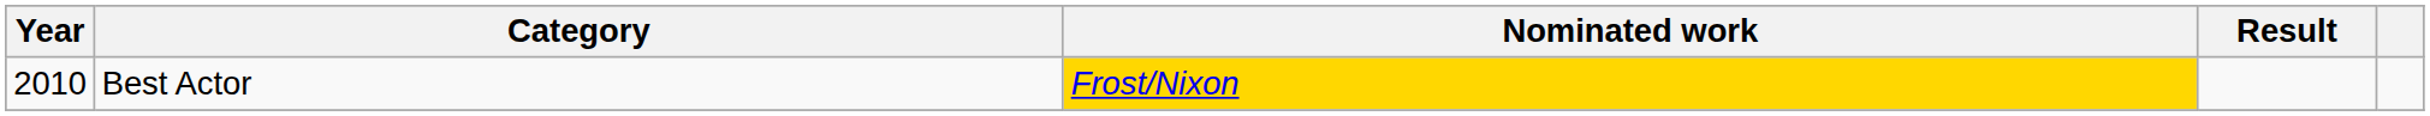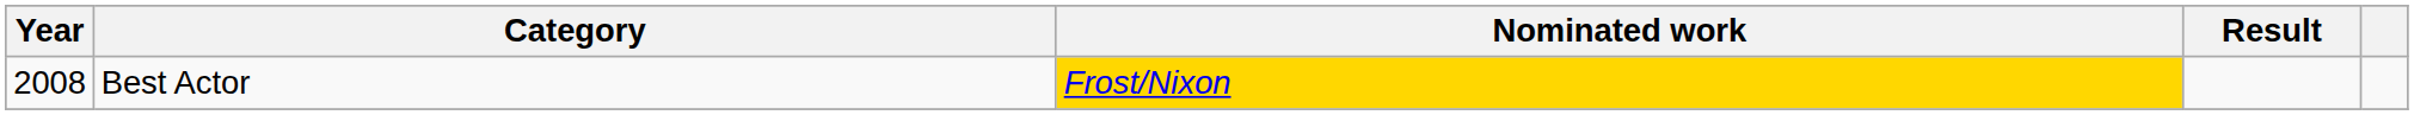Best Actor | Year: 2010 -> 2008
